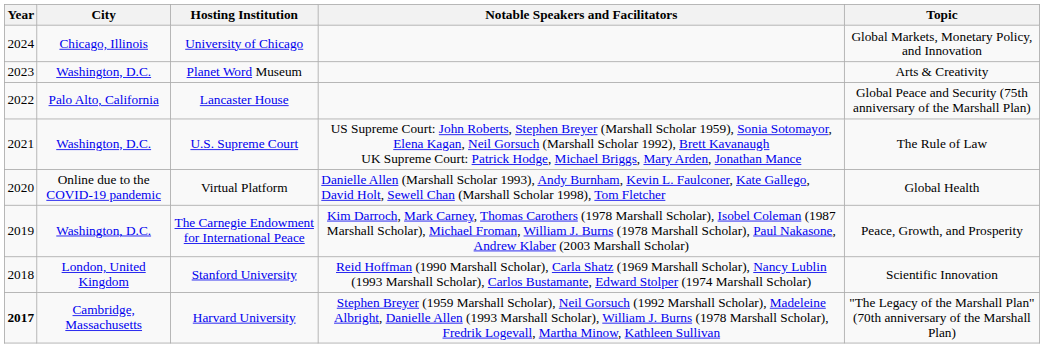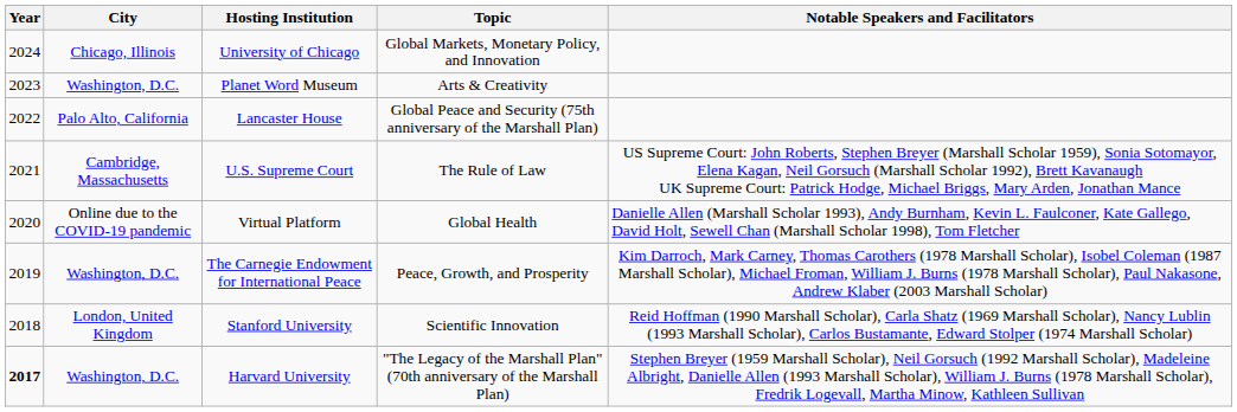columns swapped: Topic <-> Notable Speakers and Facilitators
U.S. Supreme Court | City: Washington, D.C. -> Cambridge, Massachusetts
Harvard University | City: Cambridge, Massachusetts -> Washington, D.C.
